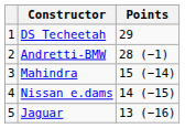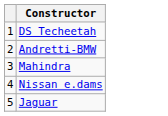- column: Points | 29 | 28 (−1) | 15 (−14) | 14 (−15) | 13 (−16)
